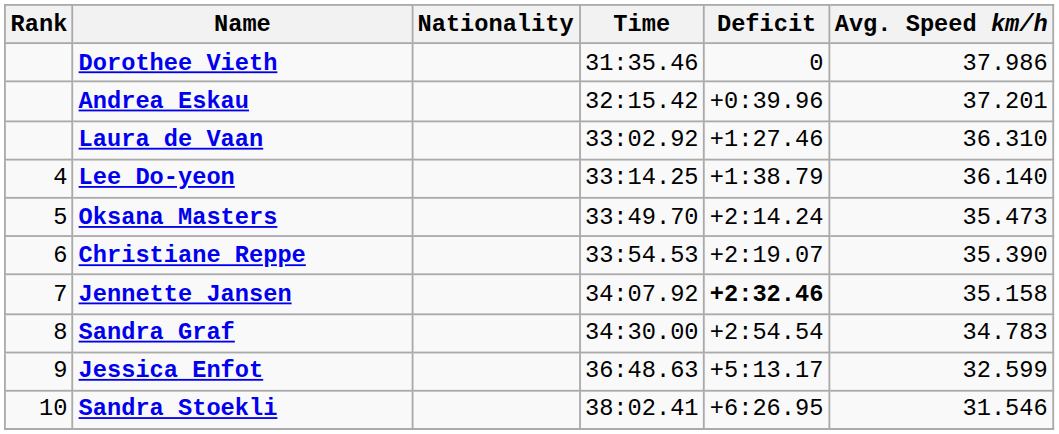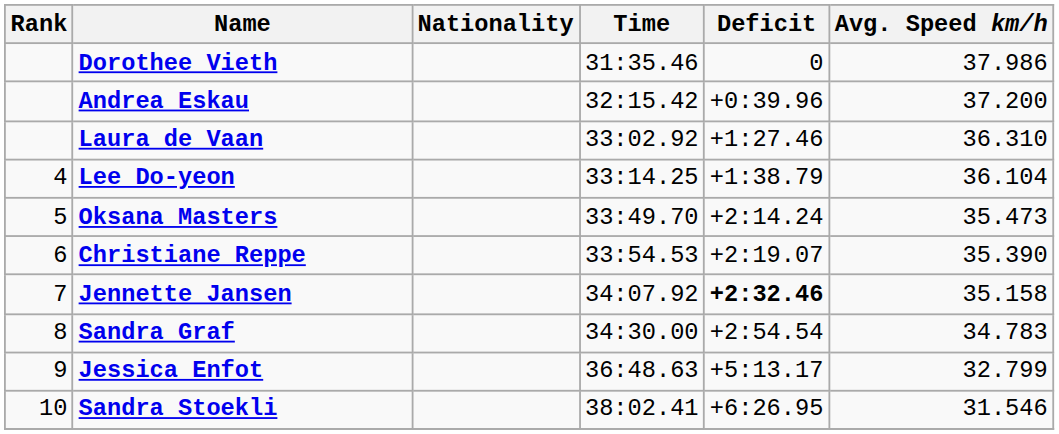Andrea Eskau | Avg. Speed km/h: 37.201 -> 37.200
Lee Do-yeon | Avg. Speed km/h: 36.140 -> 36.104
Jessica Enfot | Avg. Speed km/h: 32.599 -> 32.799
